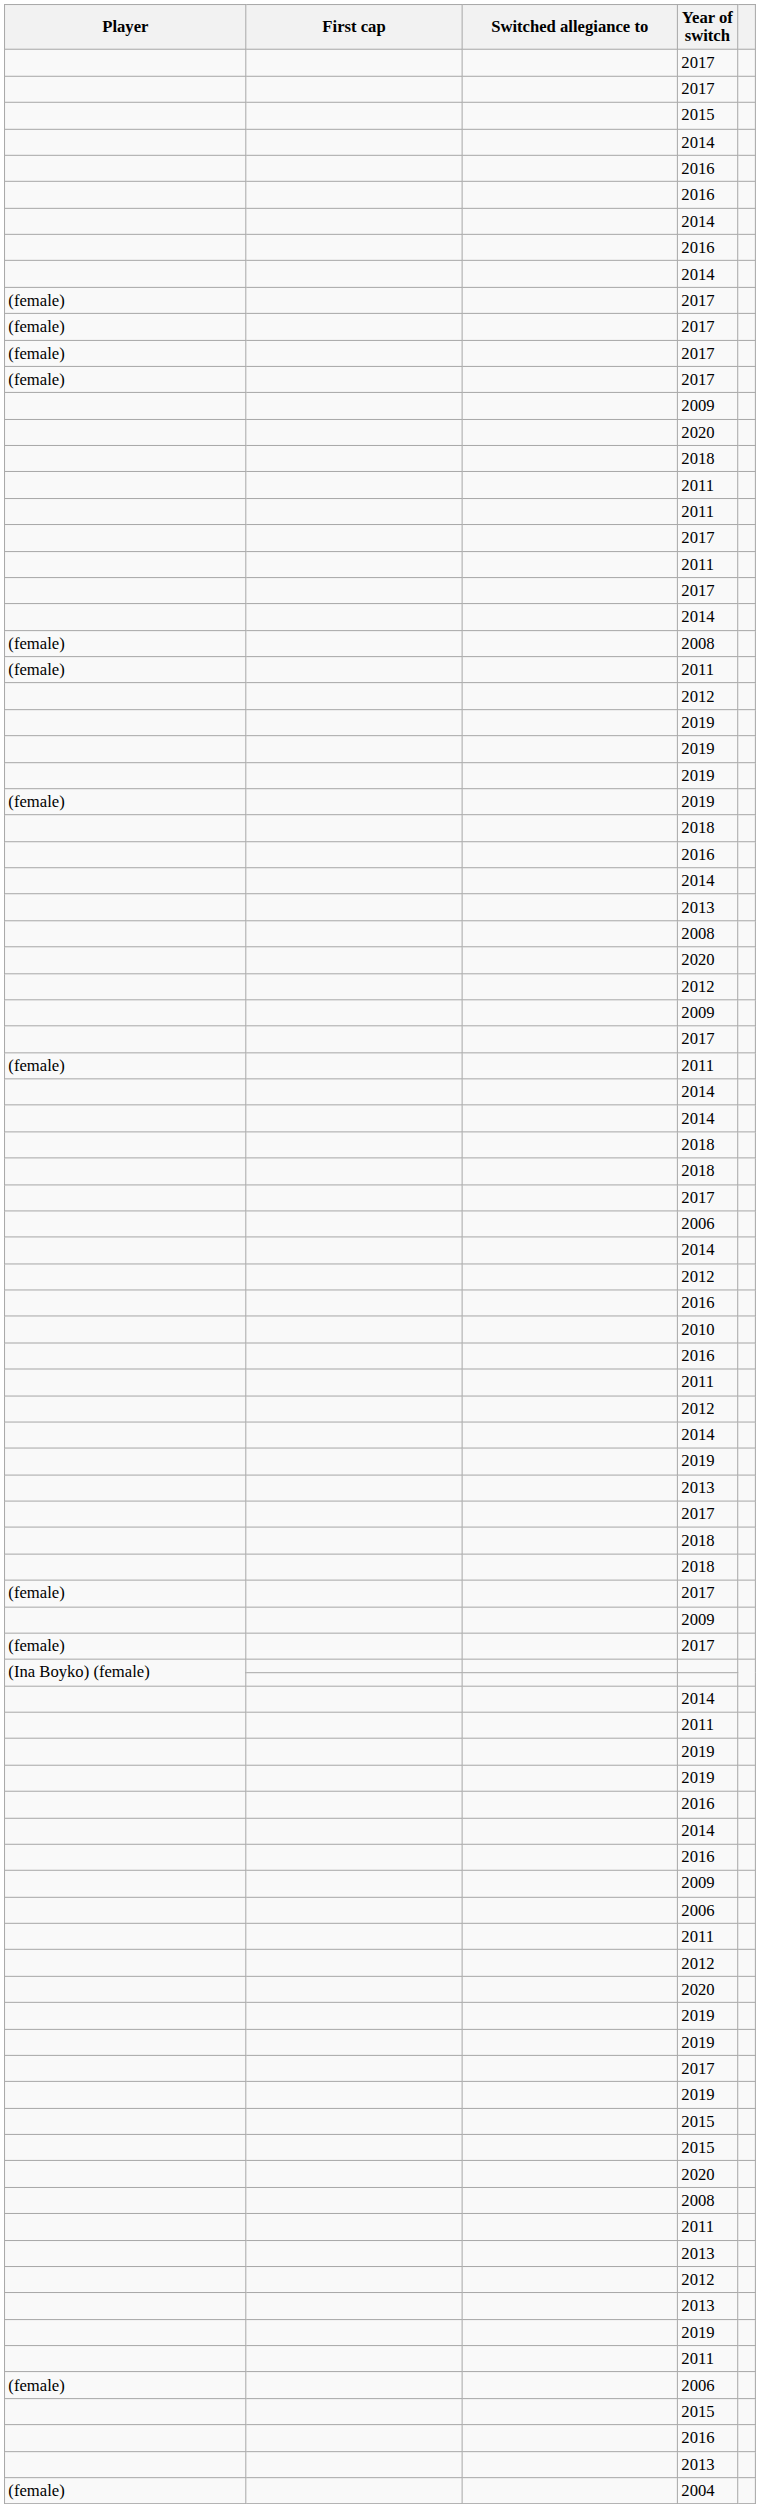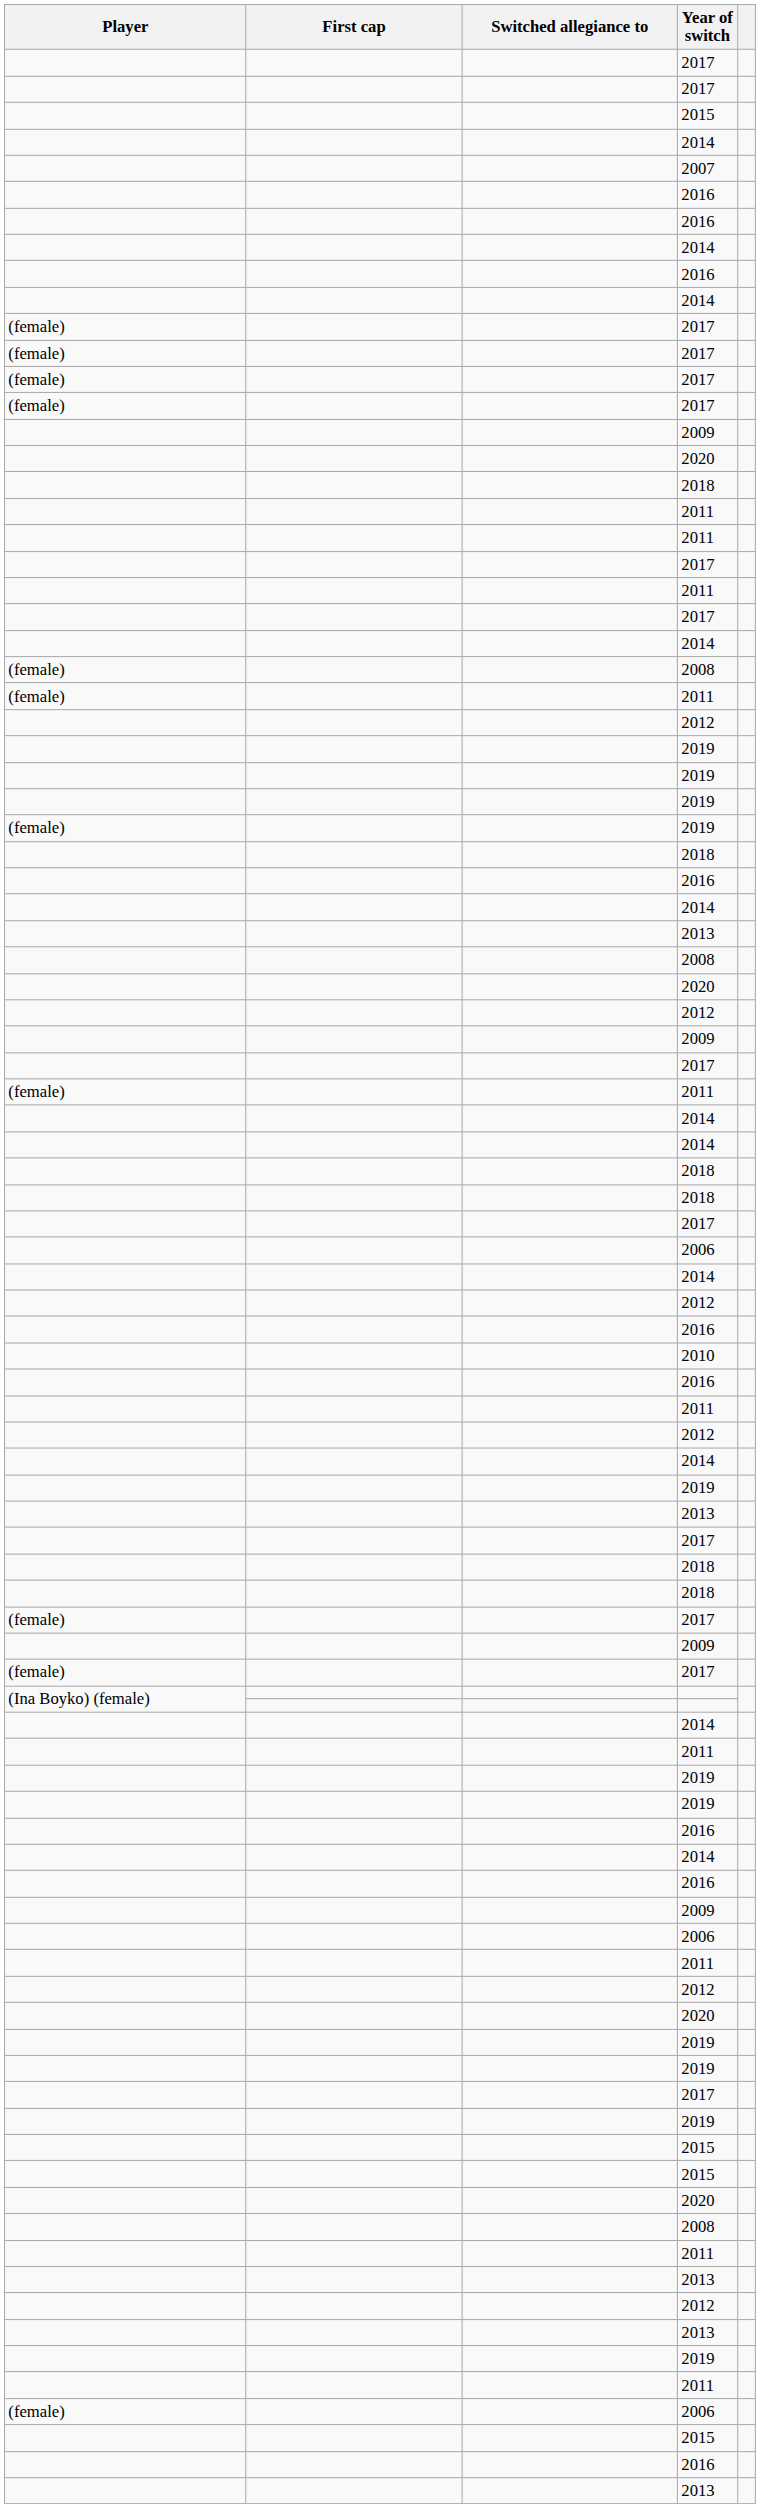+ row: 2007
- row: (female) | 2004
